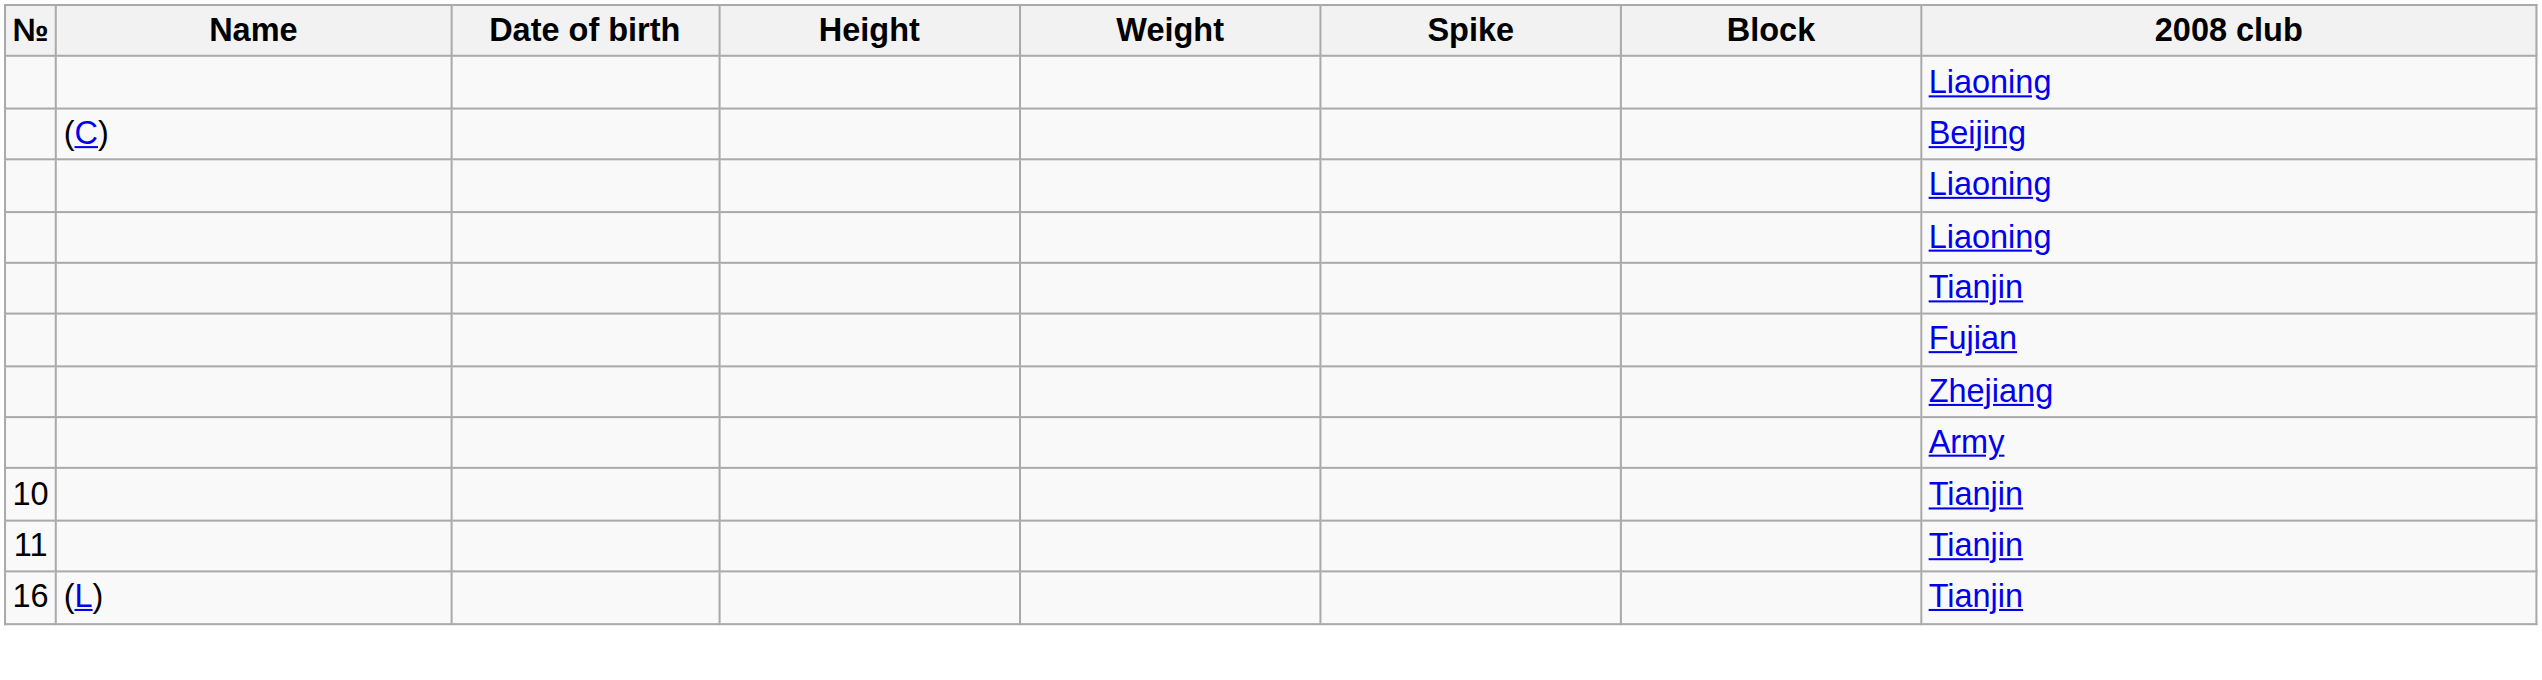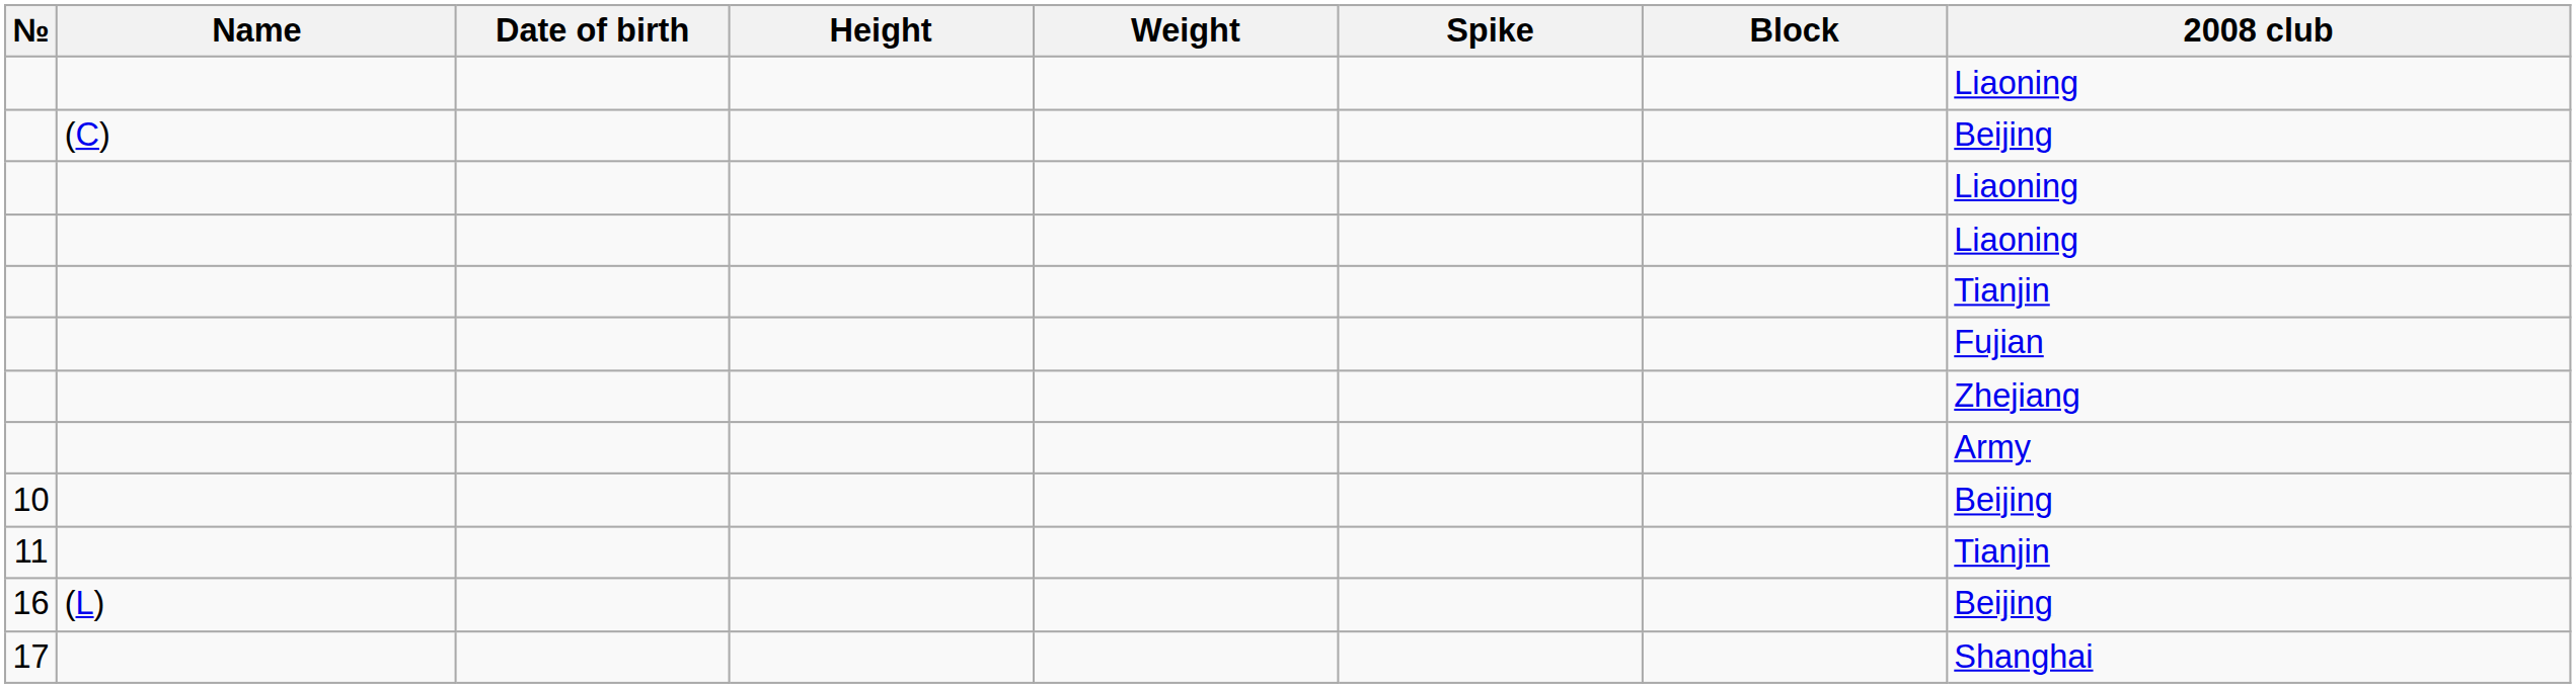10 | 2008 club: Tianjin -> Beijing
16 | 2008 club: Tianjin -> Beijing
+ row: 17 | Shanghai
